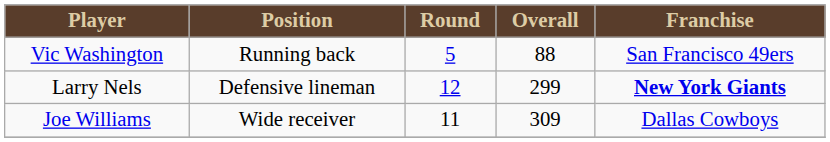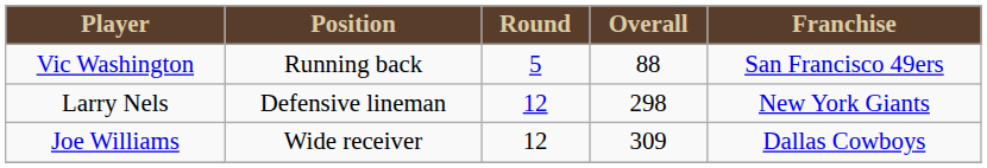Larry Nels | Overall: 299 -> 298
Larry Nels | Franchise: bold -> normal
Joe Williams | Round: 11 -> 12
